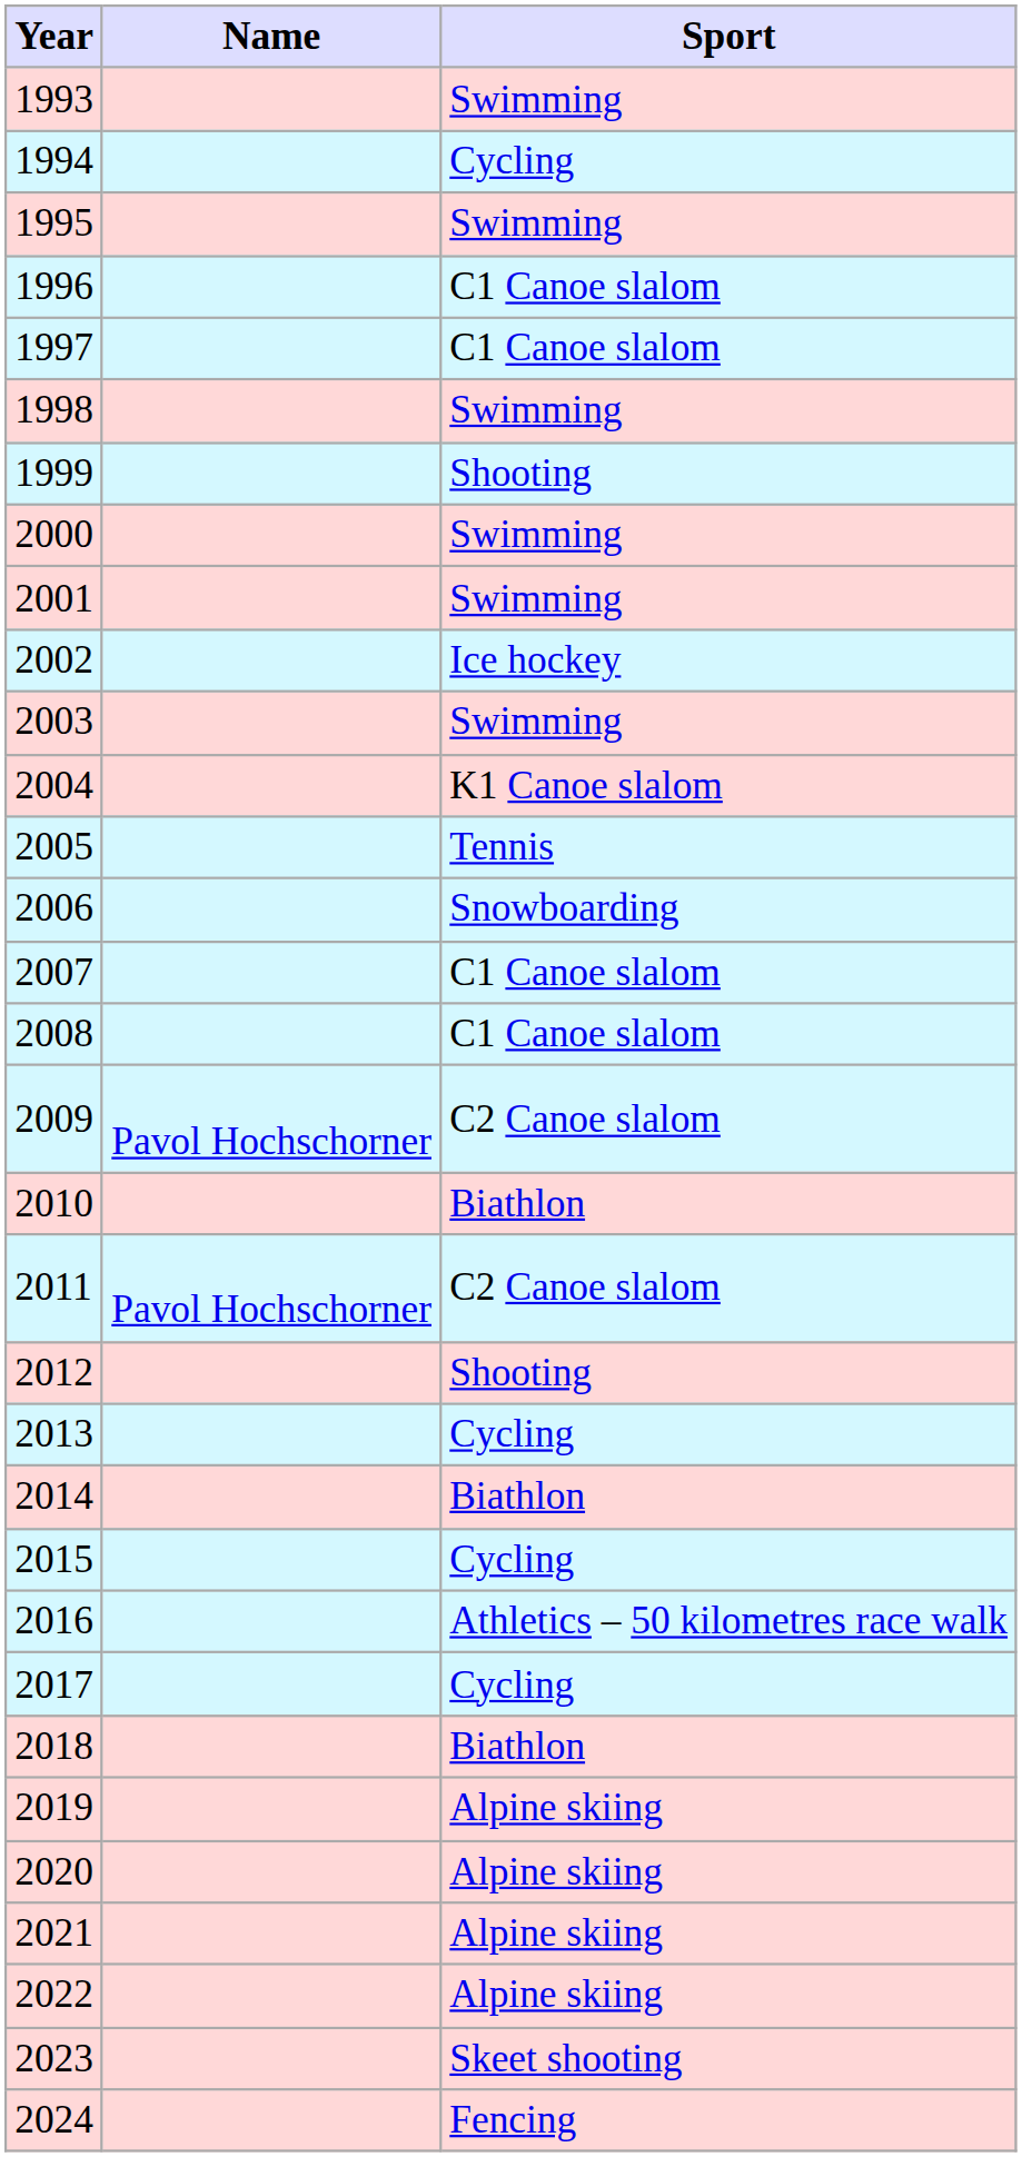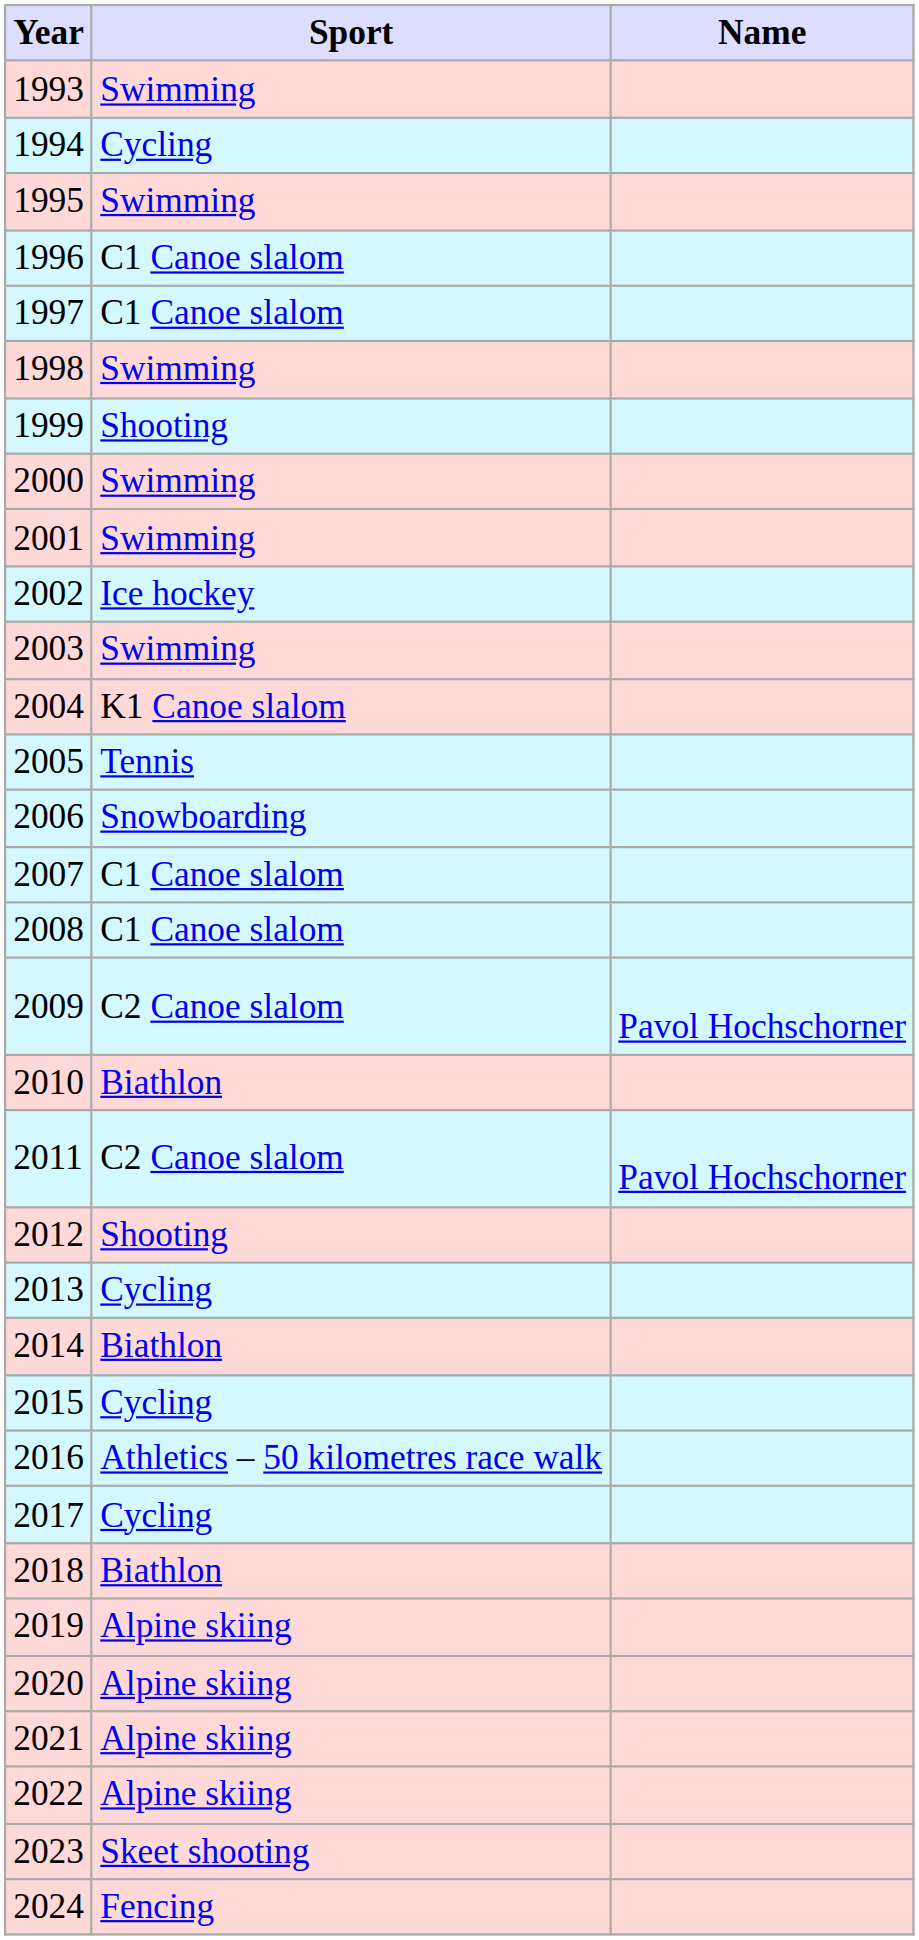columns swapped: Name <-> Sport
